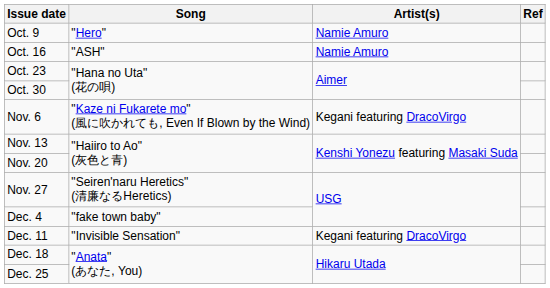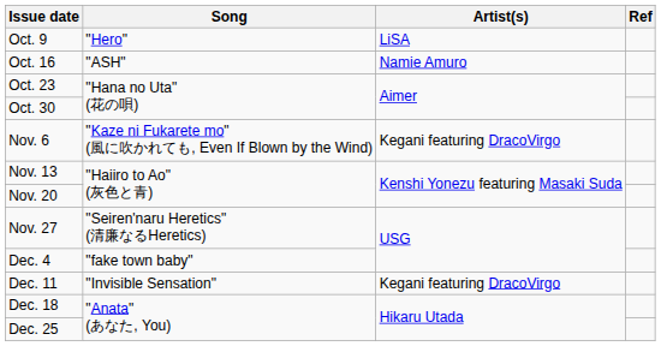Oct. 9 | Artist(s): Namie Amuro -> LiSA
